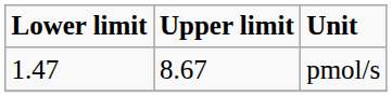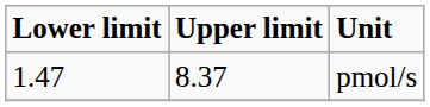pmol/s | Upper limit: 8.67 -> 8.37
